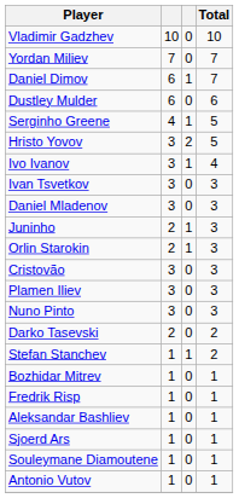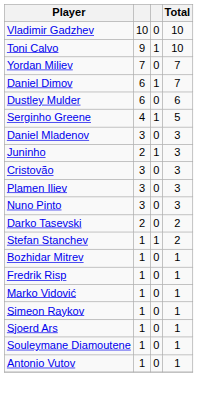+ row: Toni Calvo | 9 | 1 | 10
- row: Hristo Yovov | 3 | 2 | 5
- row: Ivo Ivanov | 3 | 1 | 4
- row: Ivan Tsvetkov | 3 | 0 | 3
- row: Orlin Starokin | 2 | 1 | 3
+ row: Marko Vidović | 1 | 0 | 1
+ row: Simeon Raykov | 1 | 0 | 1
- row: Aleksandar Bashliev | 1 | 0 | 1
